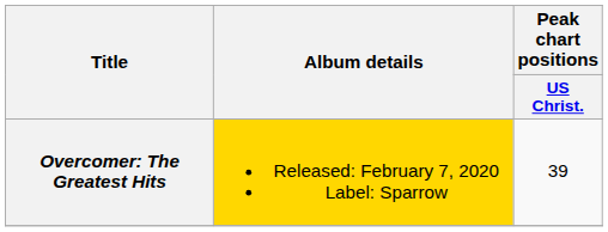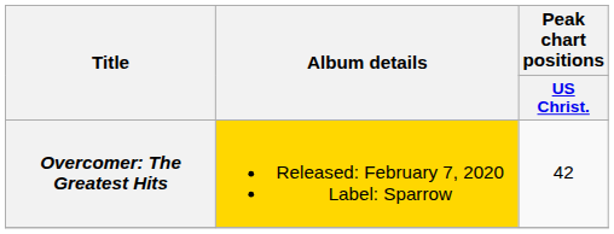Overcomer: The Greatest Hits | Peak chart positions / US Christ.: 39 -> 42
